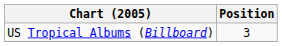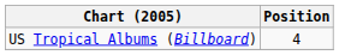US Tropical Albums (Billboard) | Position: 3 -> 4
